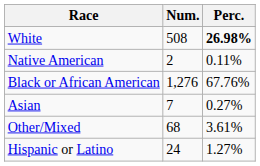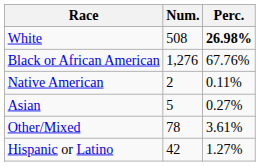rows swapped: Black or African American <-> Native American
Asian | Num.: 7 -> 5
Other/Mixed | Num.: 68 -> 78
Hispanic or Latino | Num.: 24 -> 42
